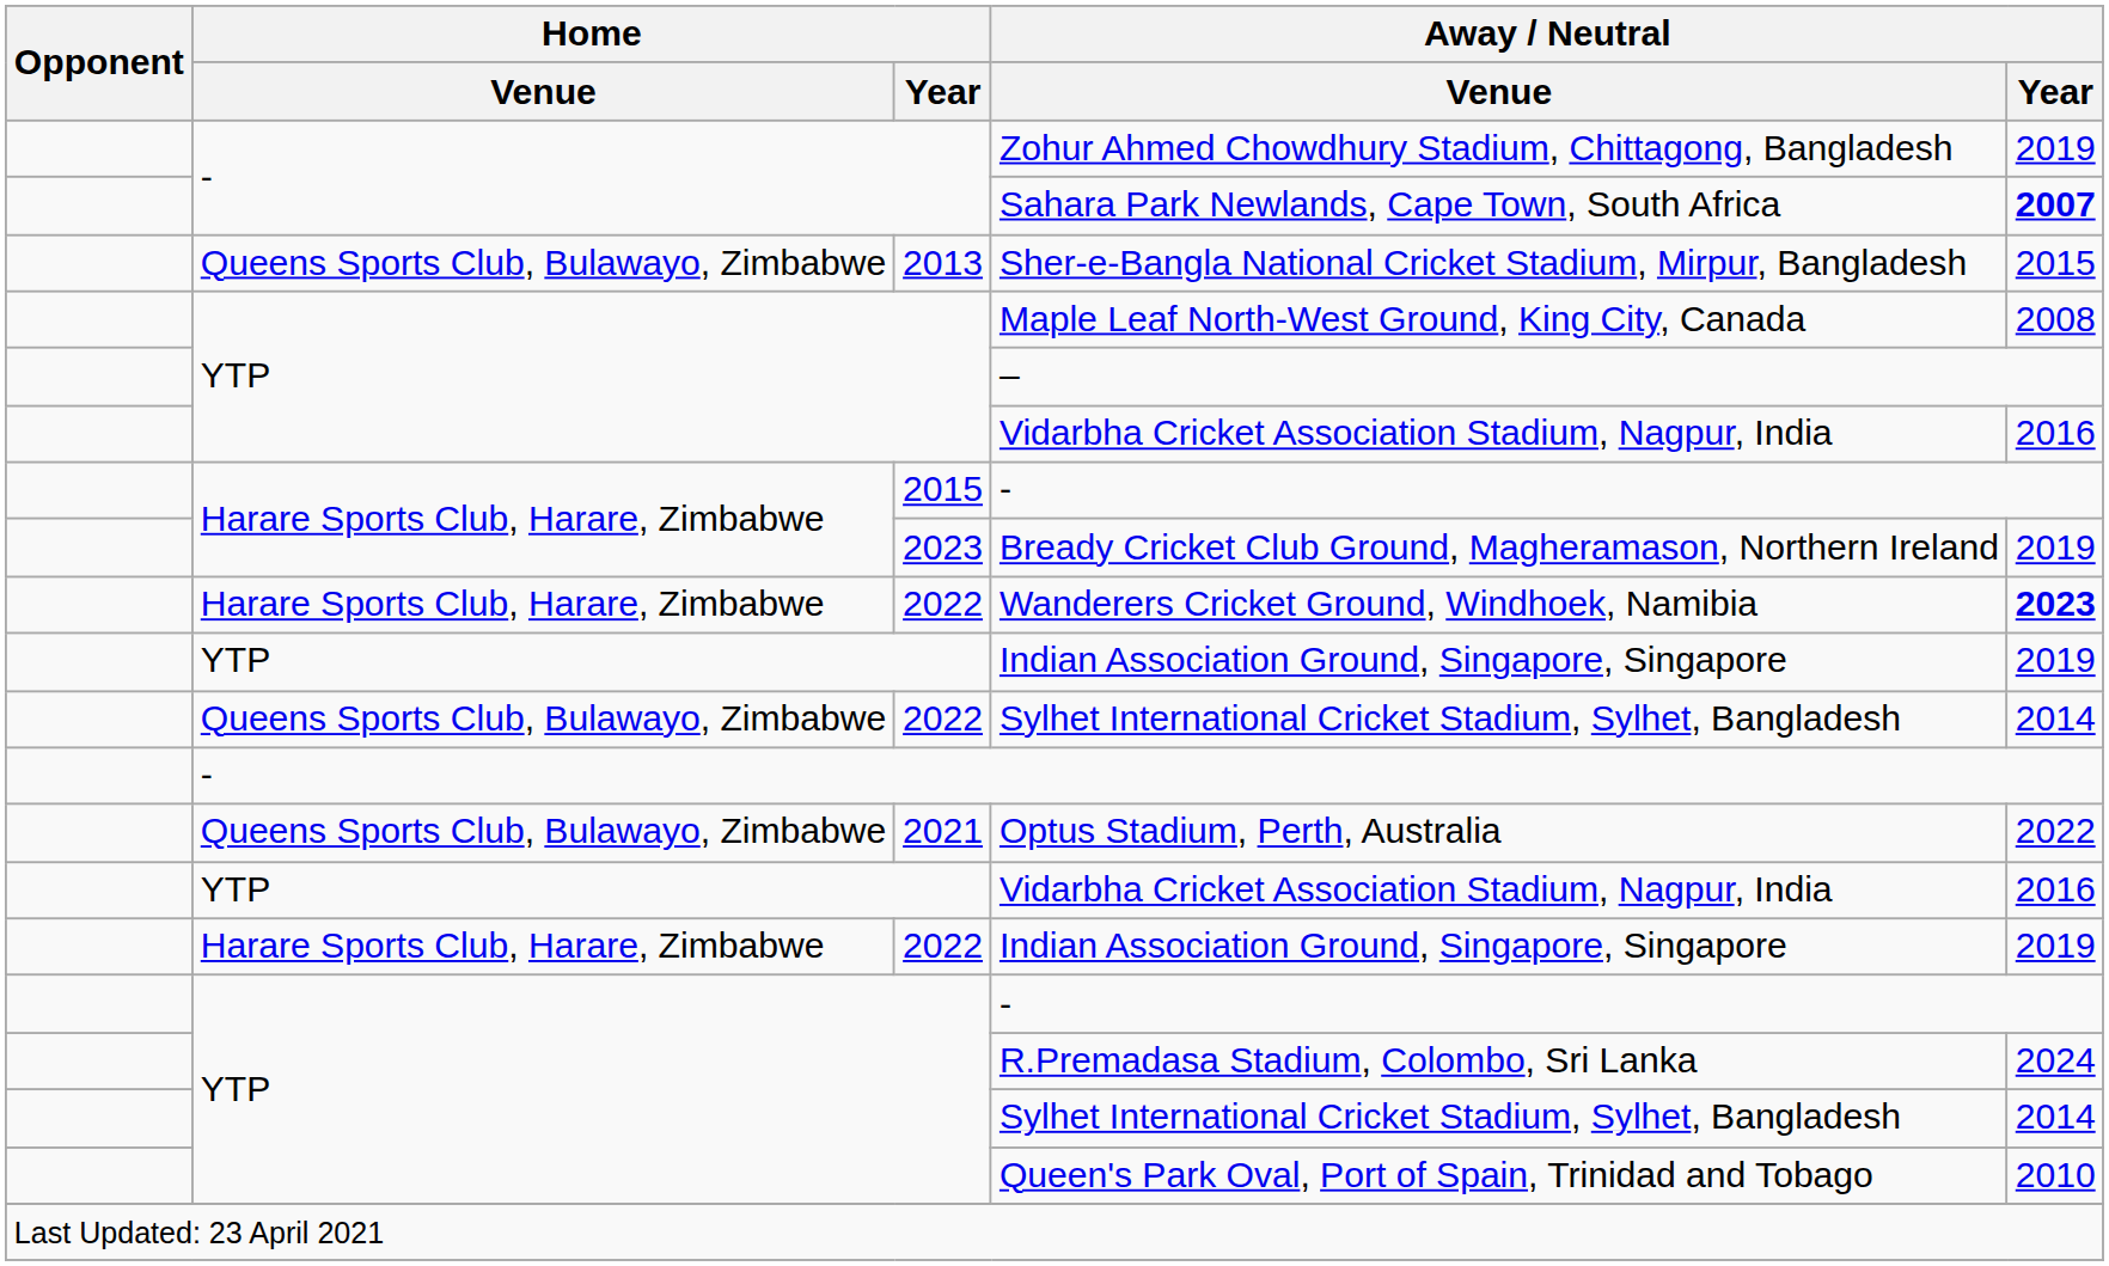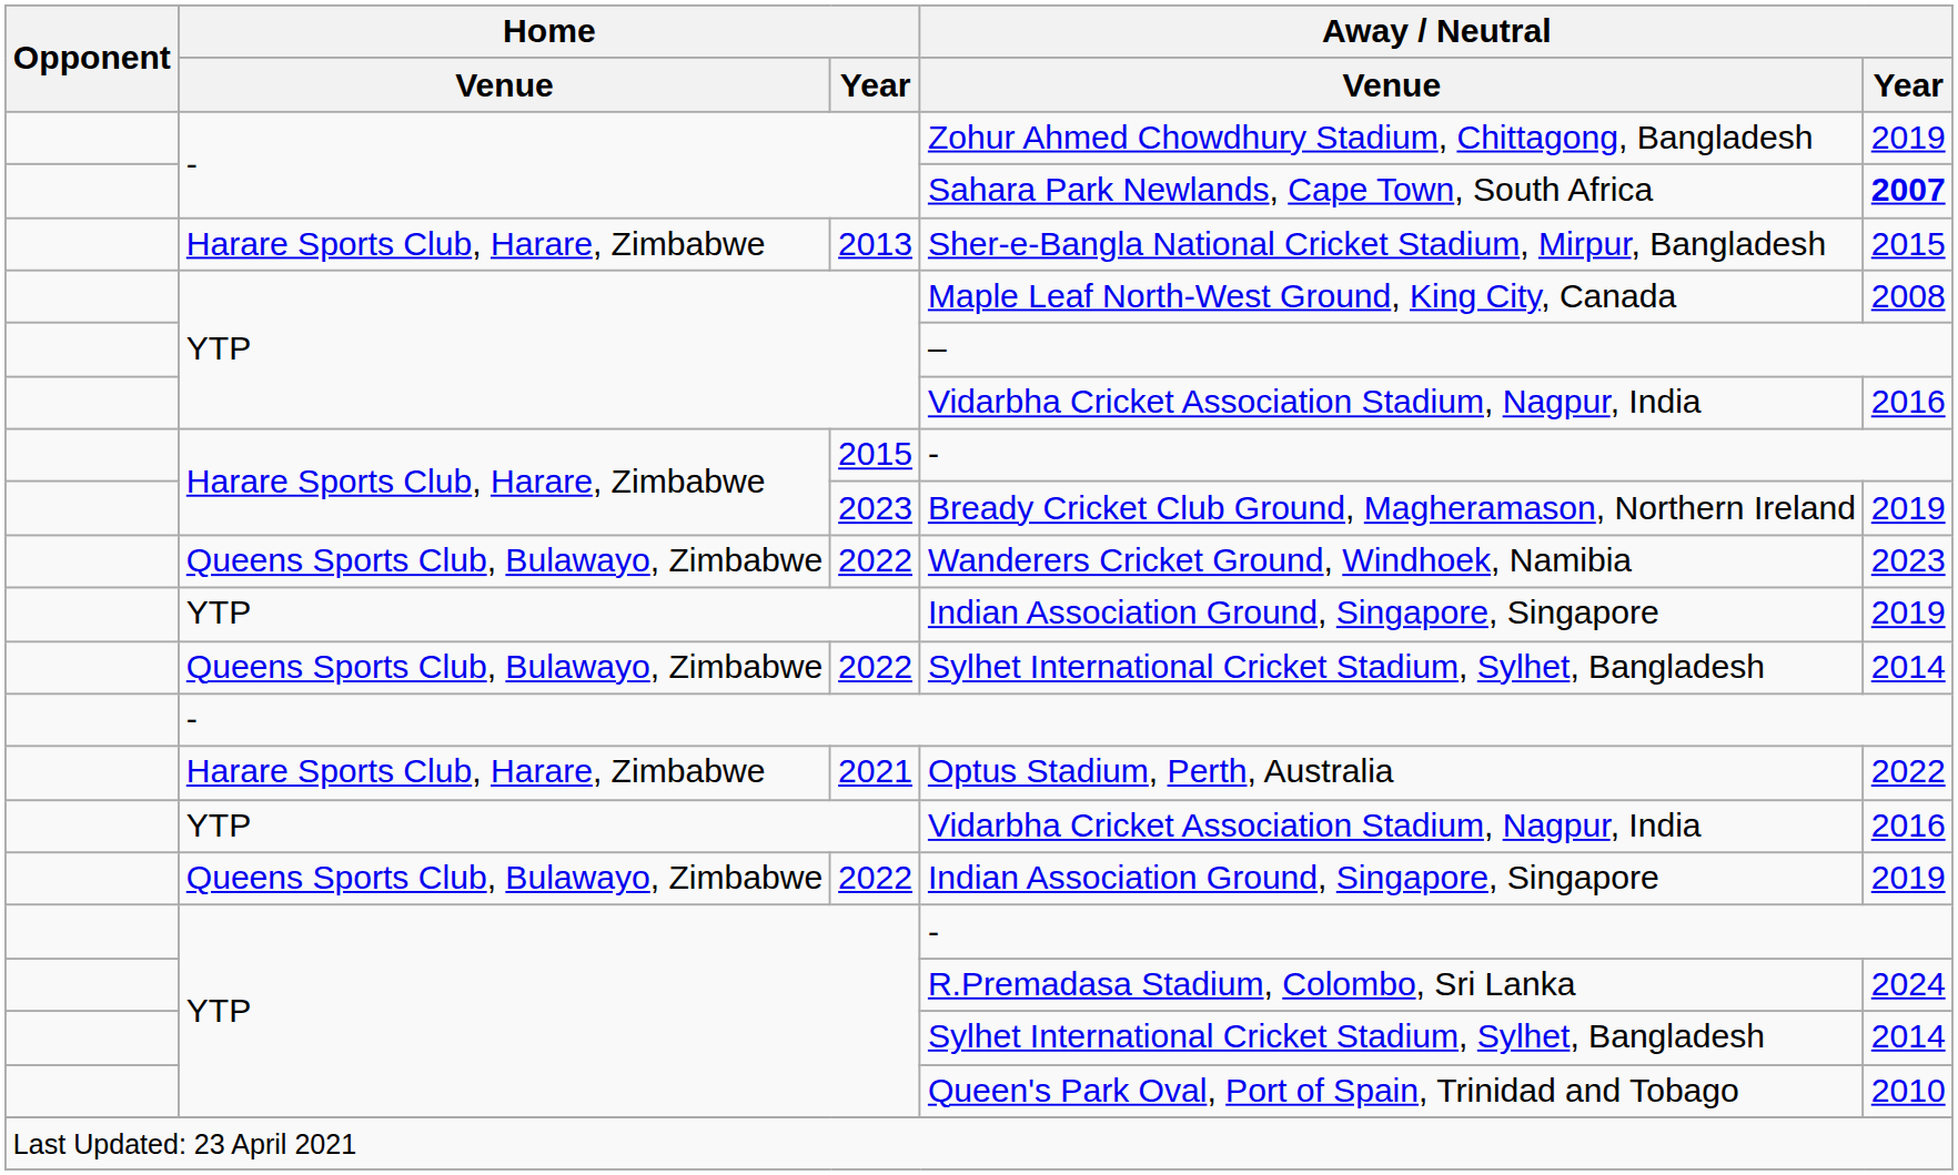Sher-e-Bangla National Cricket Stadium, Mirpur, Bangladesh | Home / Venue: Queens Sports Club, Bulawayo, Zimbabwe -> Harare Sports Club, Harare, Zimbabwe
Wanderers Cricket Ground, Windhoek, Namibia | Home / Venue: Harare Sports Club, Harare, Zimbabwe -> Queens Sports Club, Bulawayo, Zimbabwe
Wanderers Cricket Ground, Windhoek, Namibia | Away / Neutral / Year: bold -> normal
Optus Stadium, Perth, Australia | Home / Venue: Queens Sports Club, Bulawayo, Zimbabwe -> Harare Sports Club, Harare, Zimbabwe
2022 / Indian Association Ground, Singapore, Singapore | Home / Venue: Harare Sports Club, Harare, Zimbabwe -> Queens Sports Club, Bulawayo, Zimbabwe
